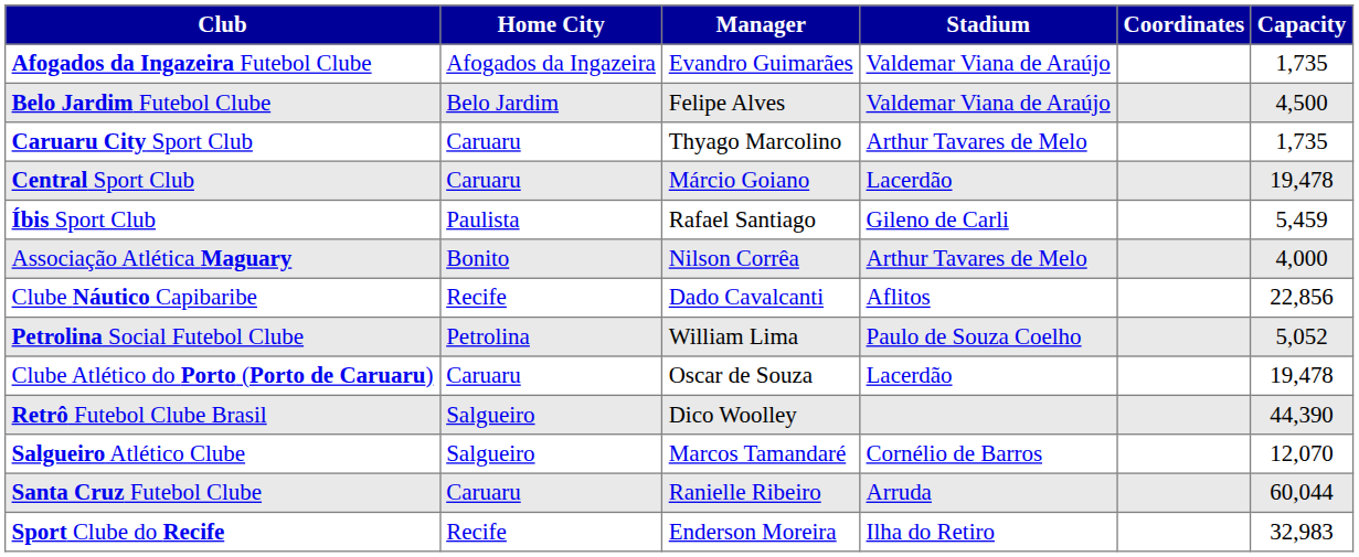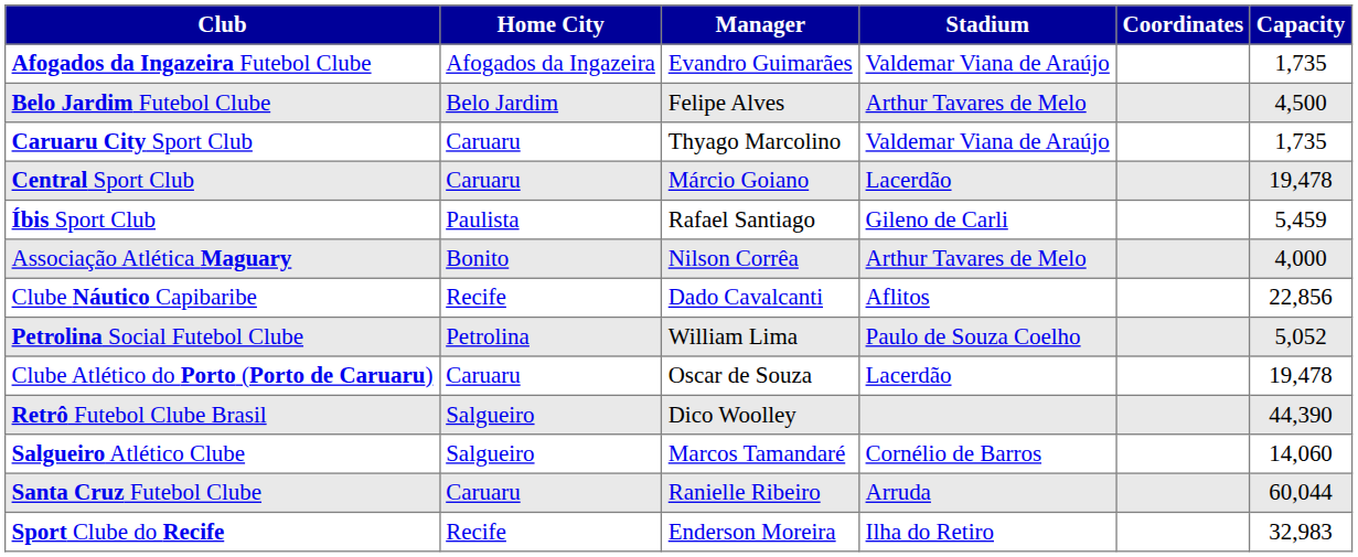Belo Jardim Futebol Clube | Stadium: Valdemar Viana de Araújo -> Arthur Tavares de Melo
Caruaru City Sport Club | Stadium: Arthur Tavares de Melo -> Valdemar Viana de Araújo
Salgueiro Atlético Clube | Capacity: 12,070 -> 14,060
